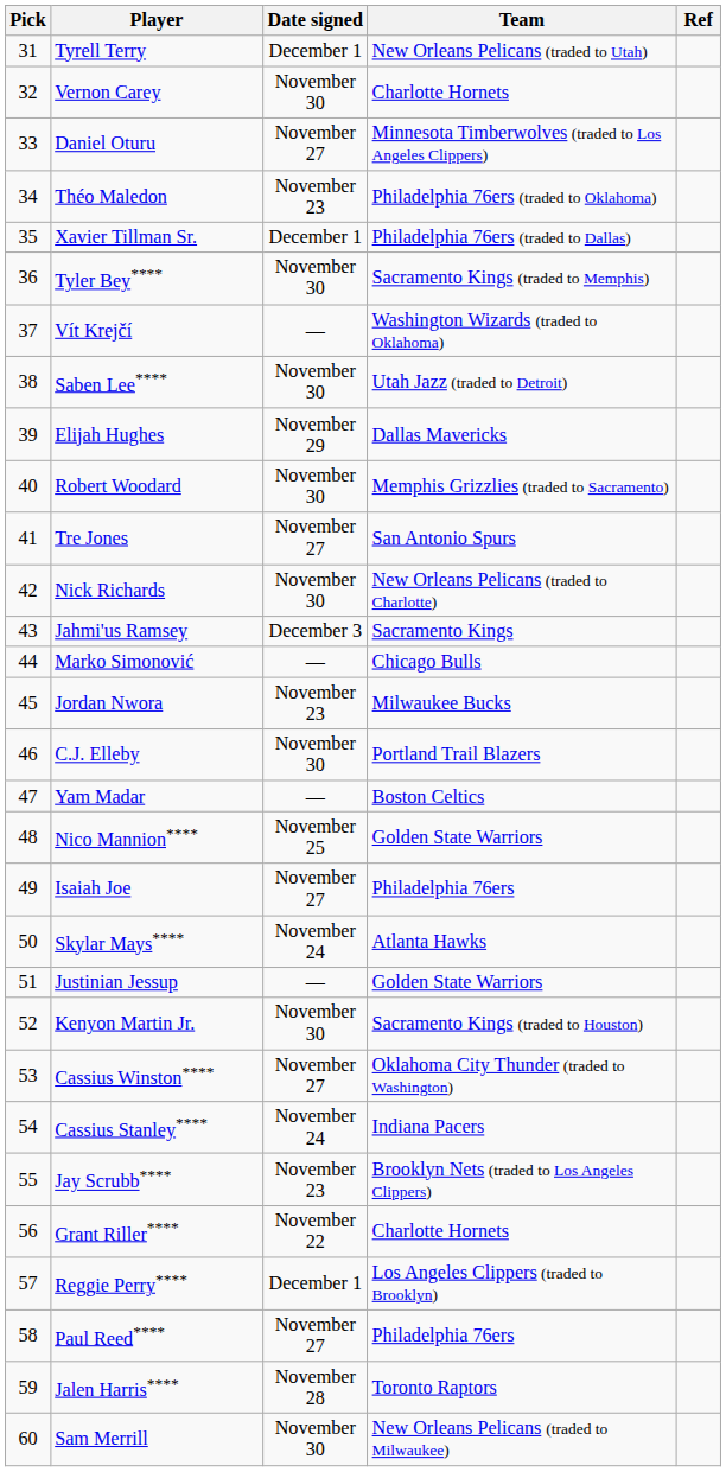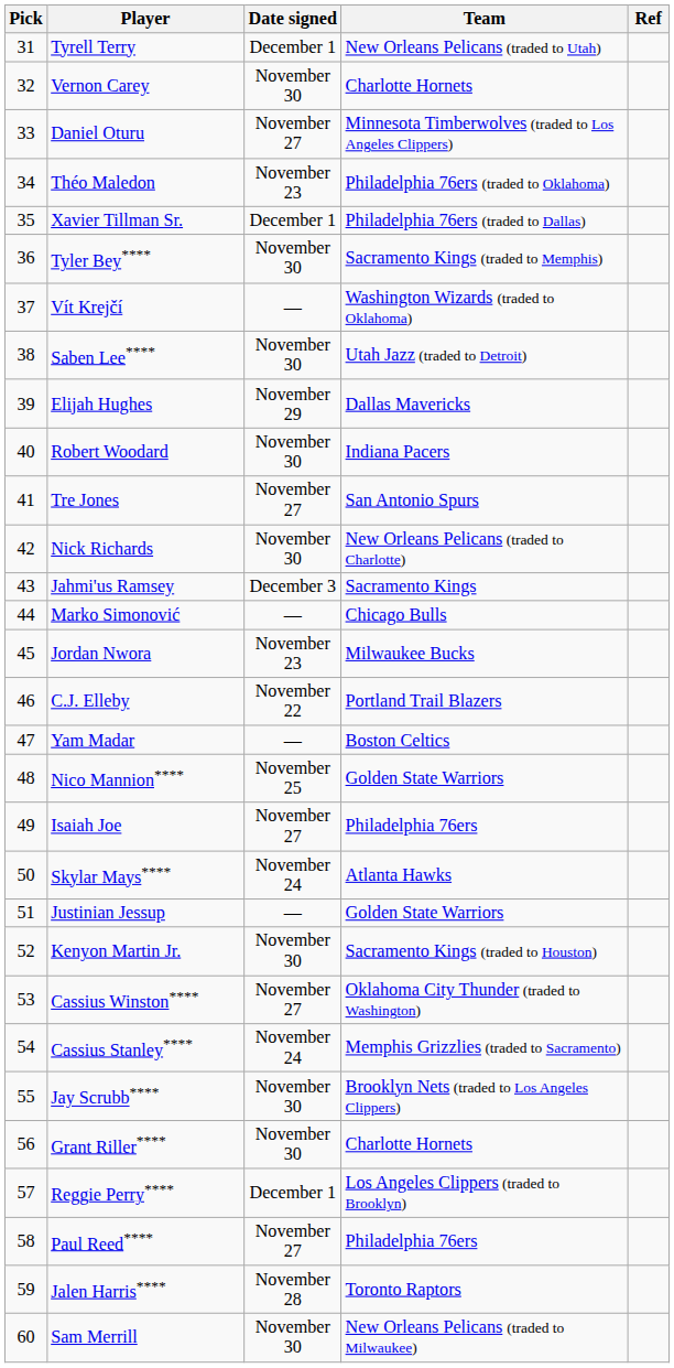Robert Woodard | Team: Memphis Grizzlies (traded to Sacramento) -> Indiana Pacers
C.J. Elleby | Date signed: November 30 -> November 22
Cassius Stanley**** | Team: Indiana Pacers -> Memphis Grizzlies (traded to Sacramento)
Jay Scrubb**** | Date signed: November 23 -> November 30
Grant Riller**** | Date signed: November 22 -> November 30
